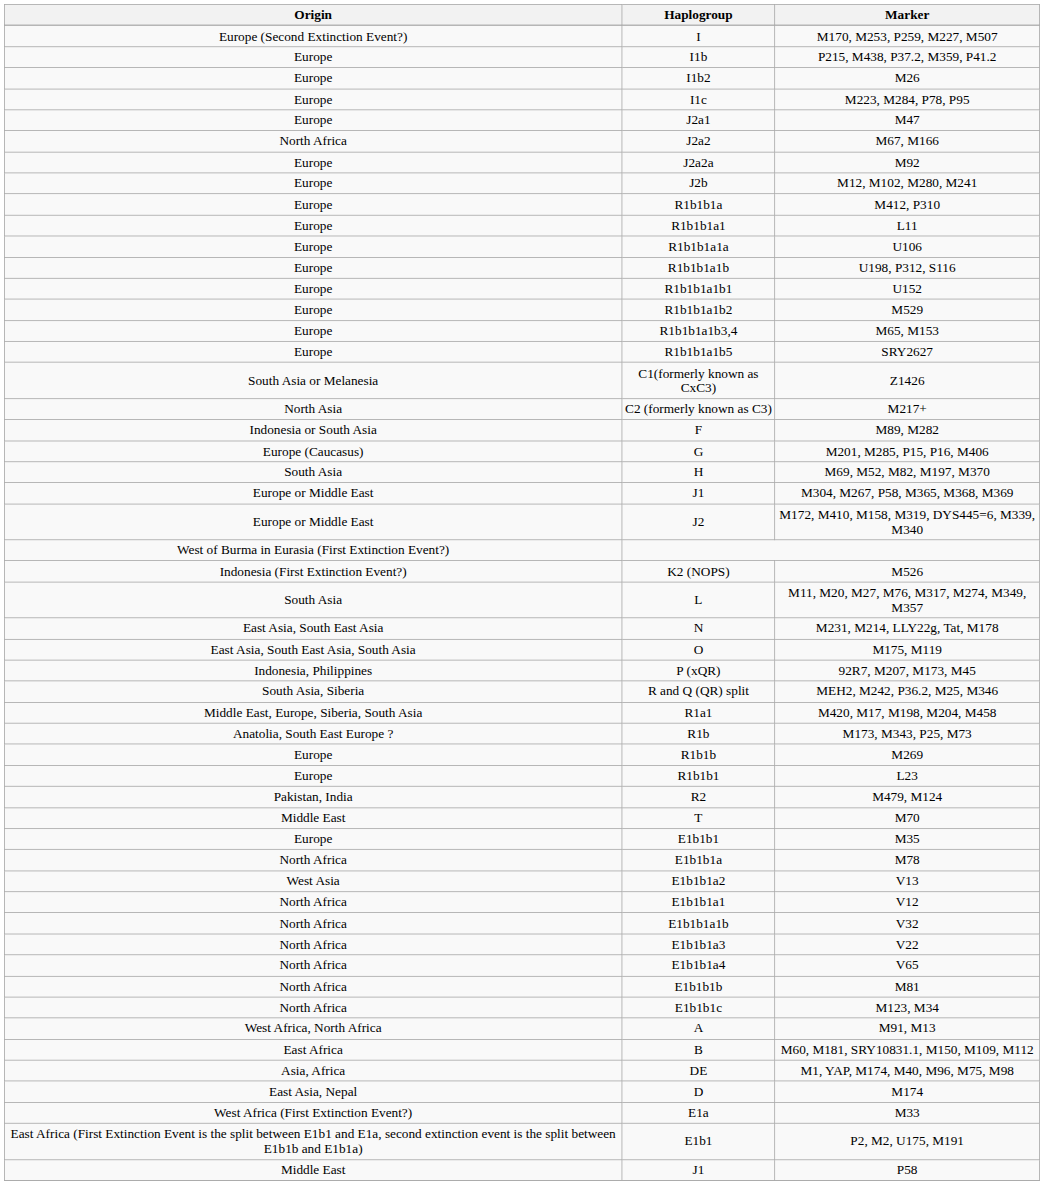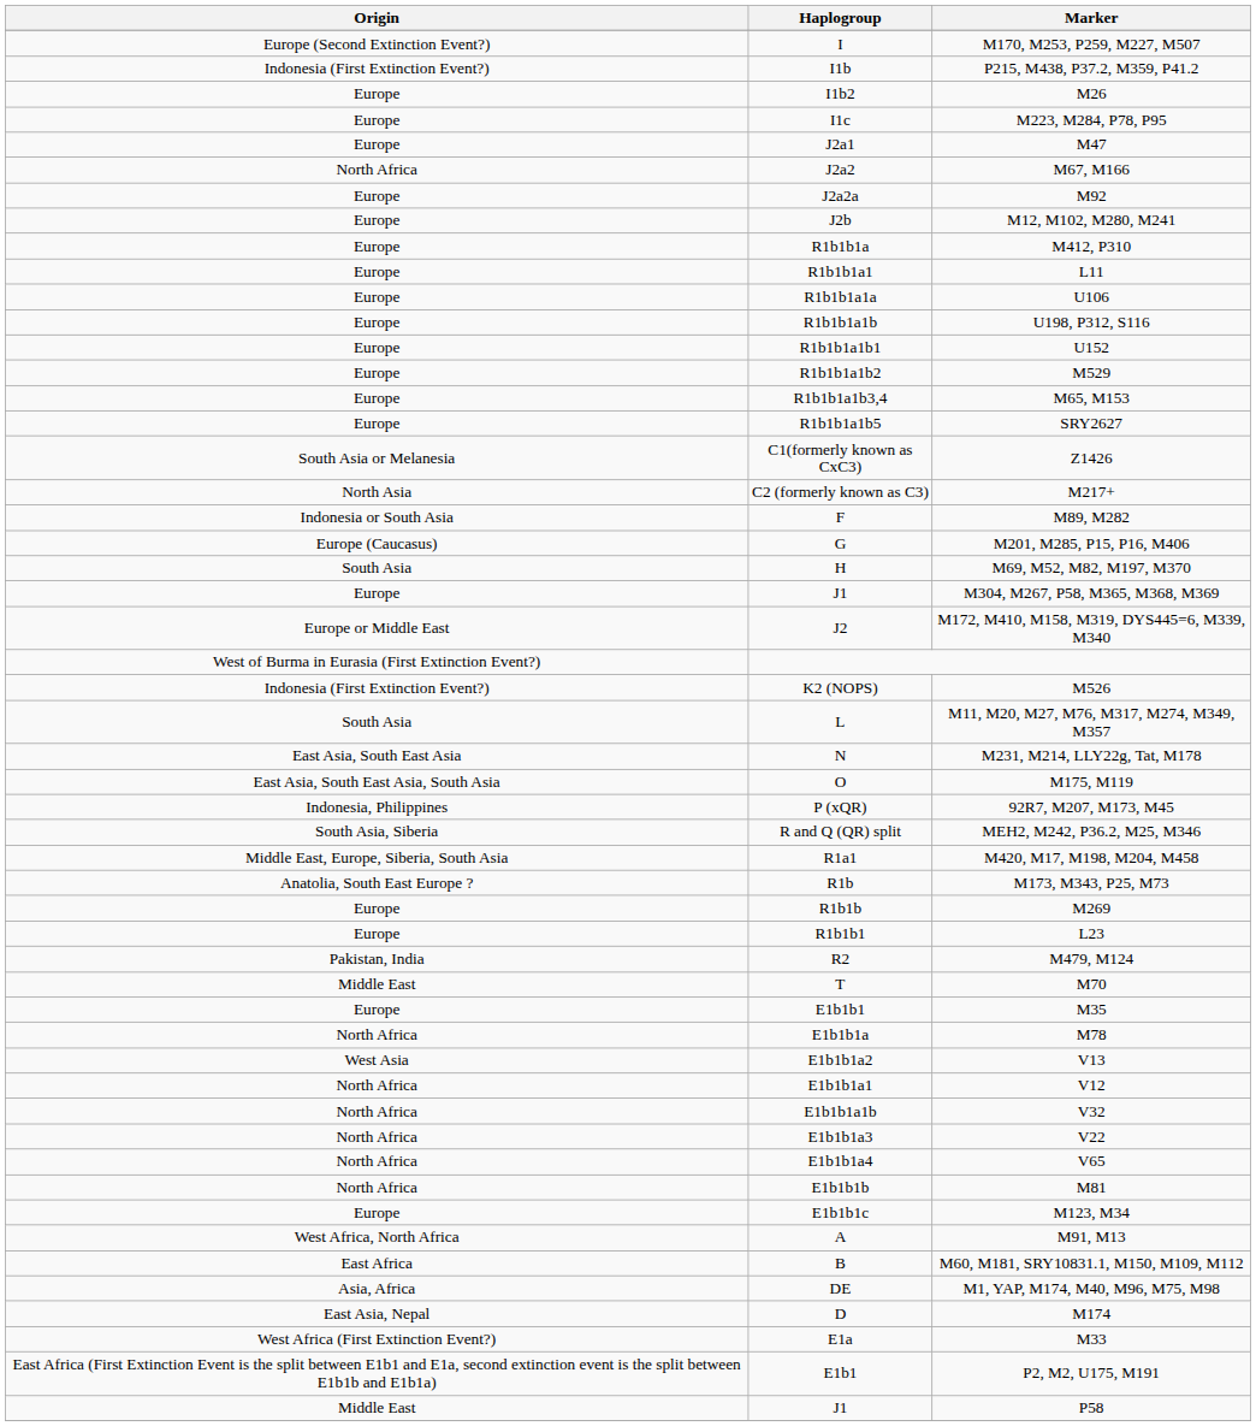P215, M438, P37.2, M359, P41.2 | Origin: Europe -> Indonesia (First Extinction Event?)
M304, M267, P58, M365, M368, M369 | Origin: Europe or Middle East -> Europe
M123, M34 | Origin: North Africa -> Europe
